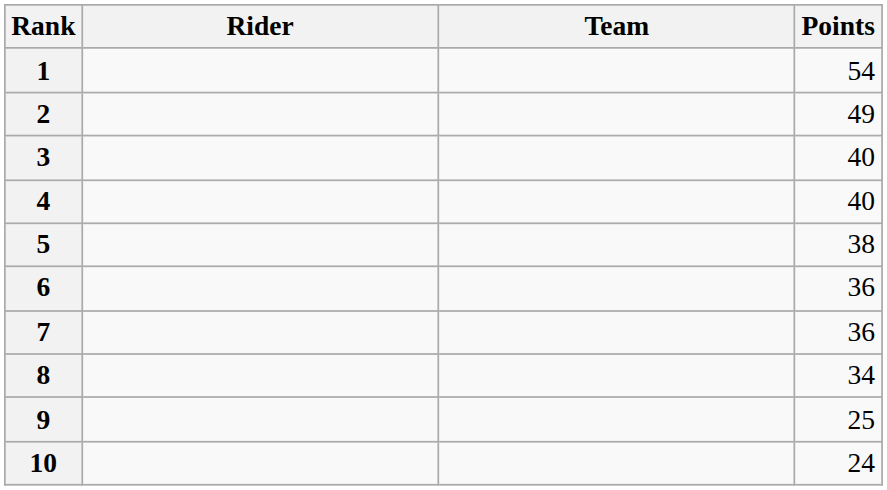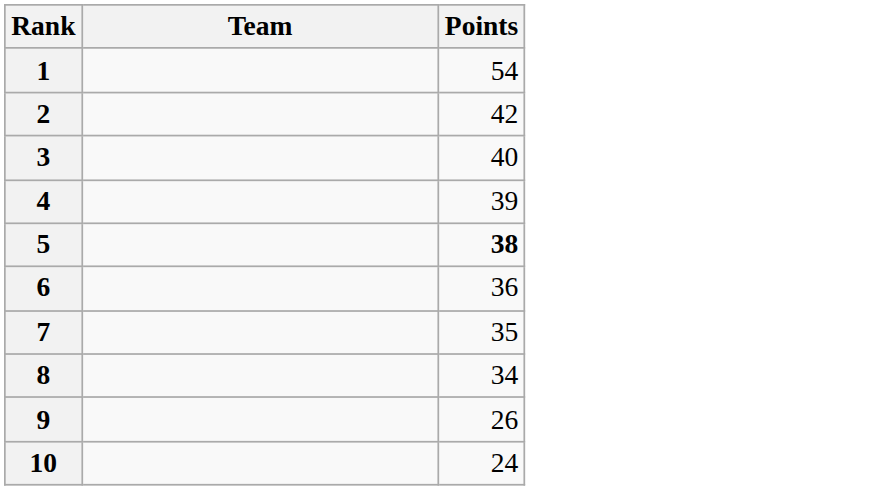- column: Rider
2 | Points: 49 -> 42
4 | Points: 40 -> 39
5 | Points: normal -> bold
7 | Points: 36 -> 35
9 | Points: 25 -> 26
